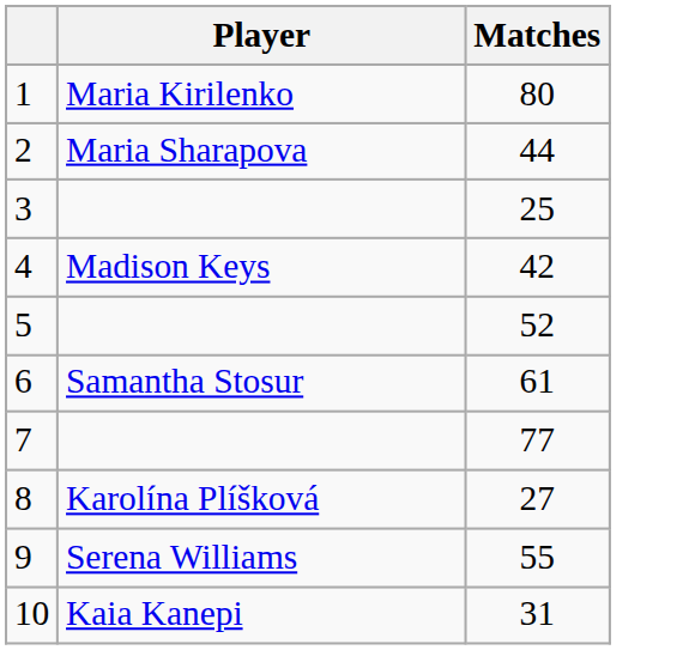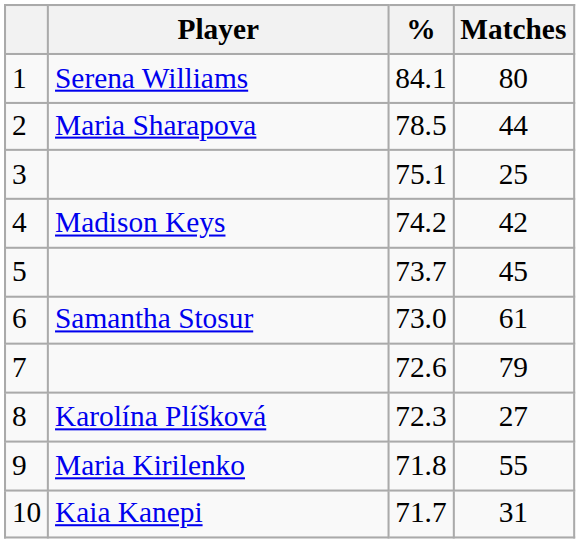+ column: % | 84.1 | 78.5 | 75.1 | 74.2 | 73.7 | 73.0 | 72.6 | 72.3 | 71.8 | 71.7
1 | Player: Maria Kirilenko -> Serena Williams
5 | Matches: 52 -> 45
7 | Matches: 77 -> 79
9 | Player: Serena Williams -> Maria Kirilenko
